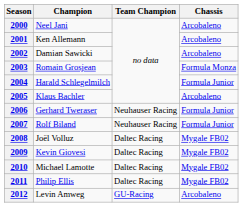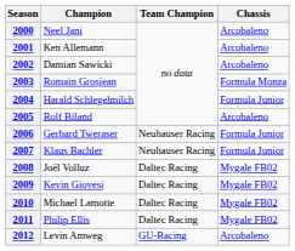2005 | Champion: Klaus Bachler -> Rolf Biland
2007 | Champion: Rolf Biland -> Klaus Bachler
